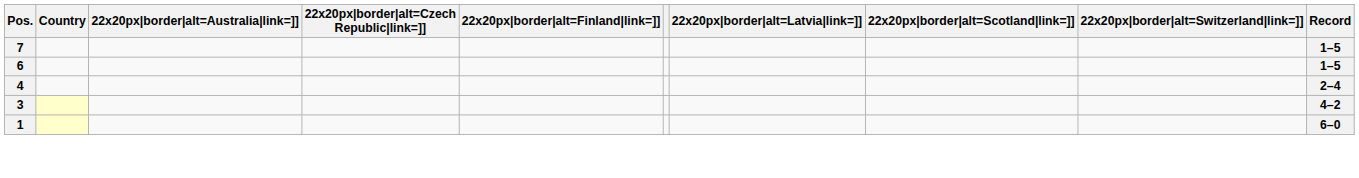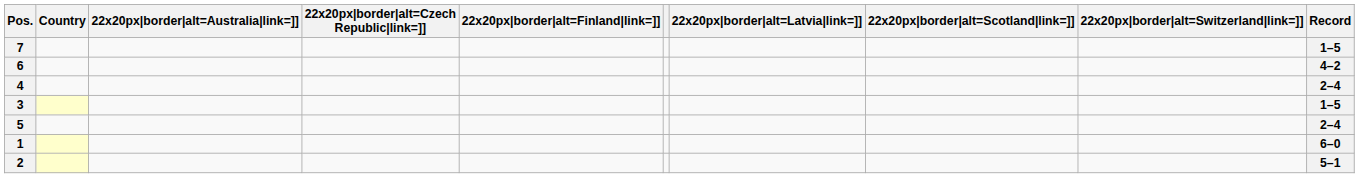6 | Record: 1–5 -> 4–2
3 | Record: 4–2 -> 1–5
+ row: 5 | 2–4
+ row: 2 | 5–1
